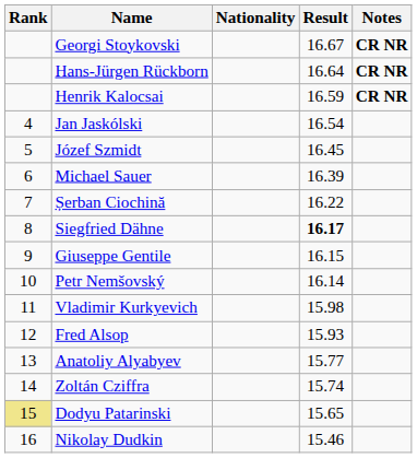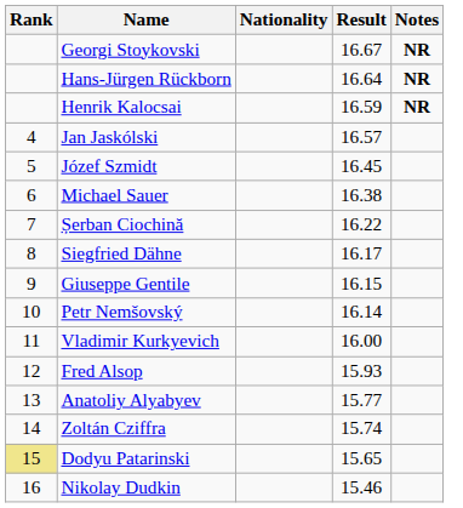Georgi Stoykovski | Notes: CR NR -> NR
Hans-Jürgen Rückborn | Notes: CR NR -> NR
Henrik Kalocsai | Notes: CR NR -> NR
Jan Jaskólski | Result: 16.54 -> 16.57
Michael Sauer | Result: 16.39 -> 16.38
Siegfried Dähne | Result: bold -> normal
Vladimir Kurkyevich | Result: 15.98 -> 16.00
